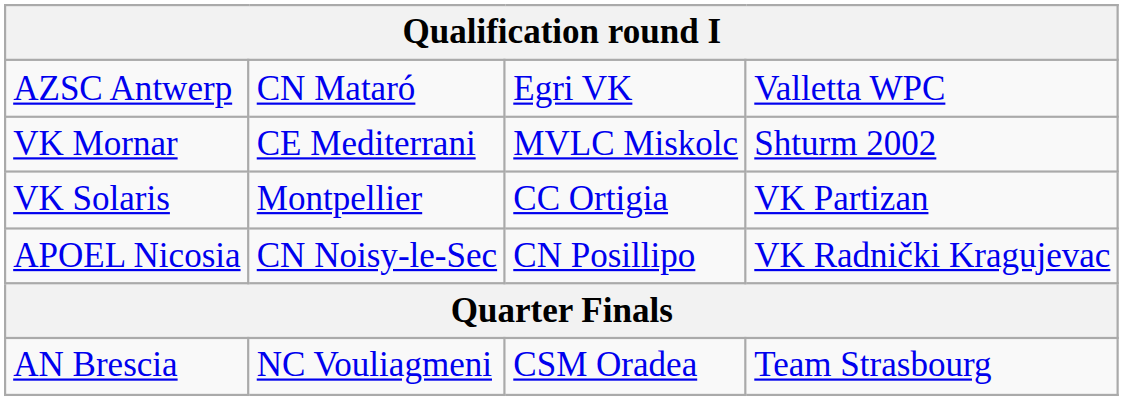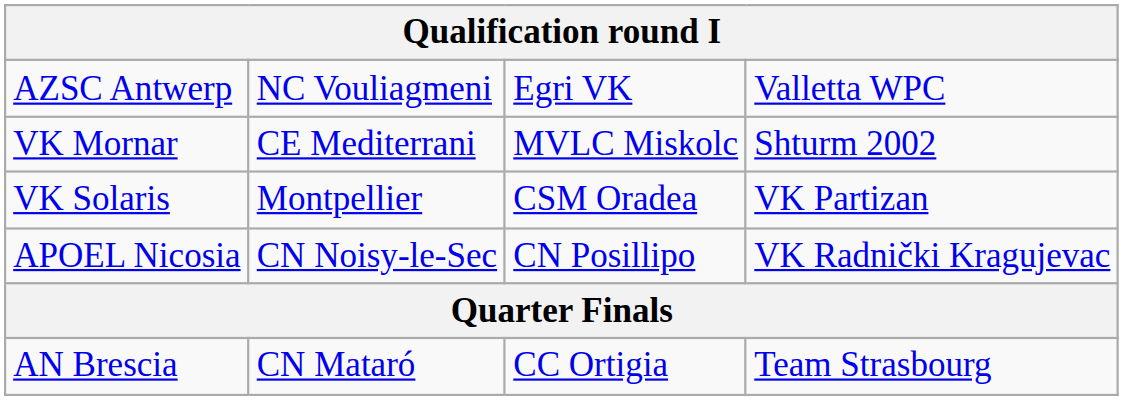AZSC Antwerp | column 2: CN Mataró -> NC Vouliagmeni
VK Solaris | column 3: CC Ortigia -> CSM Oradea
AN Brescia | column 2: NC Vouliagmeni -> CN Mataró
AN Brescia | column 3: CSM Oradea -> CC Ortigia
